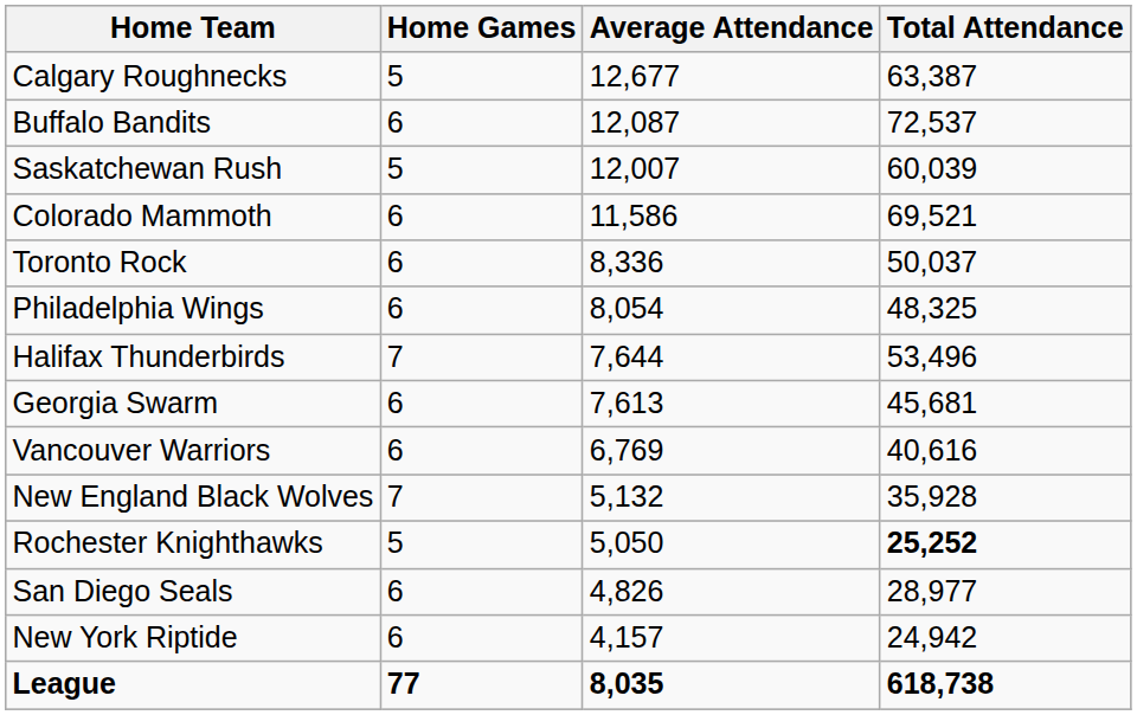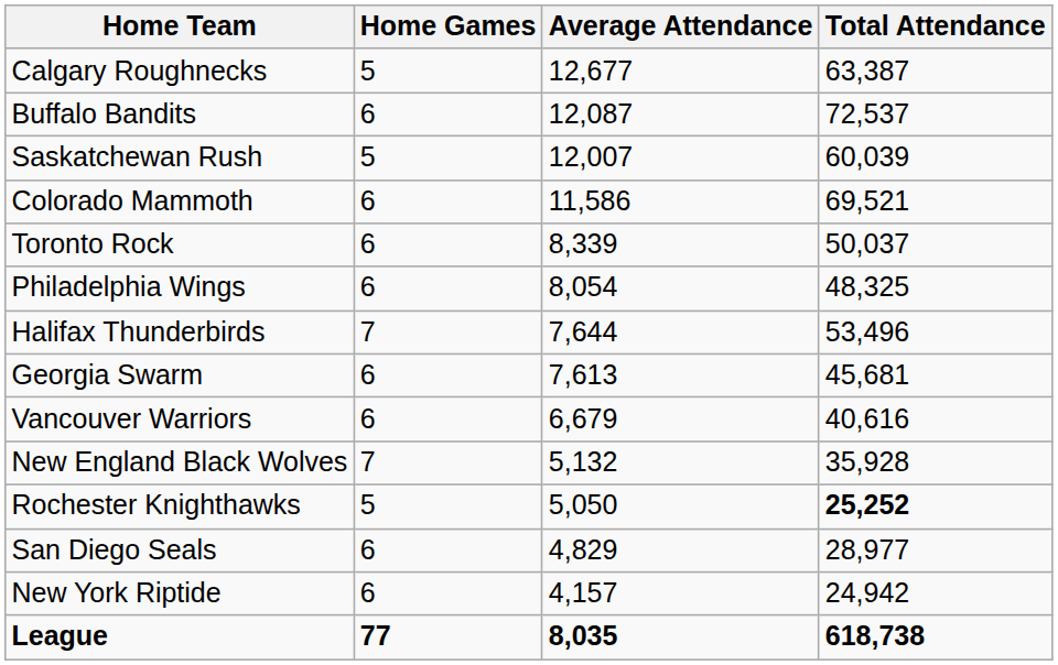Toronto Rock | Average Attendance: 8,336 -> 8,339
Vancouver Warriors | Average Attendance: 6,769 -> 6,679
San Diego Seals | Average Attendance: 4,826 -> 4,829
